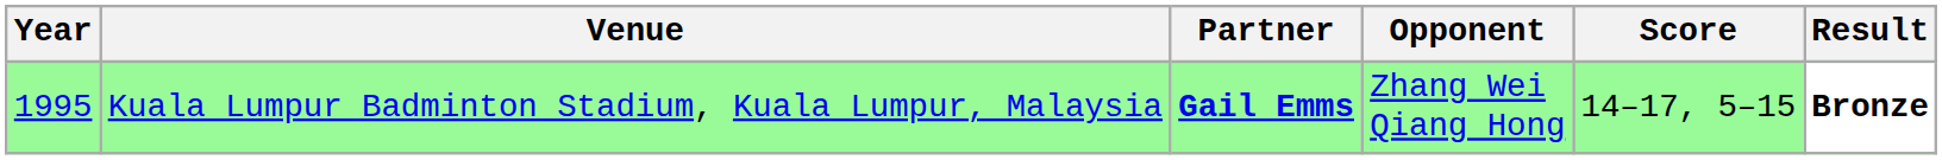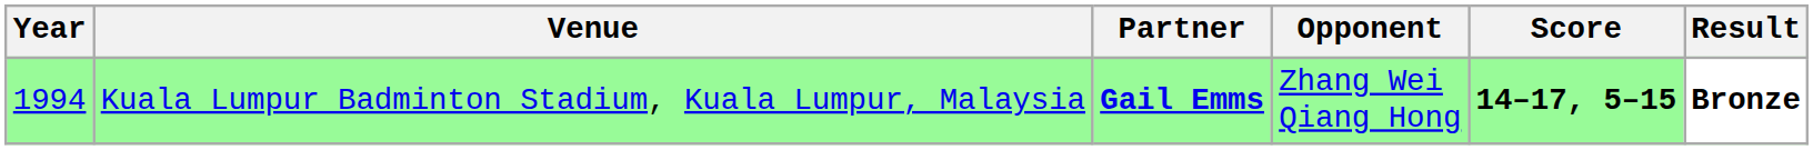Kuala Lumpur Badminton Stadium, Kuala Lumpur, Malaysia | Year: 1995 -> 1994
Kuala Lumpur Badminton Stadium, Kuala Lumpur, Malaysia | Score: normal -> bold
